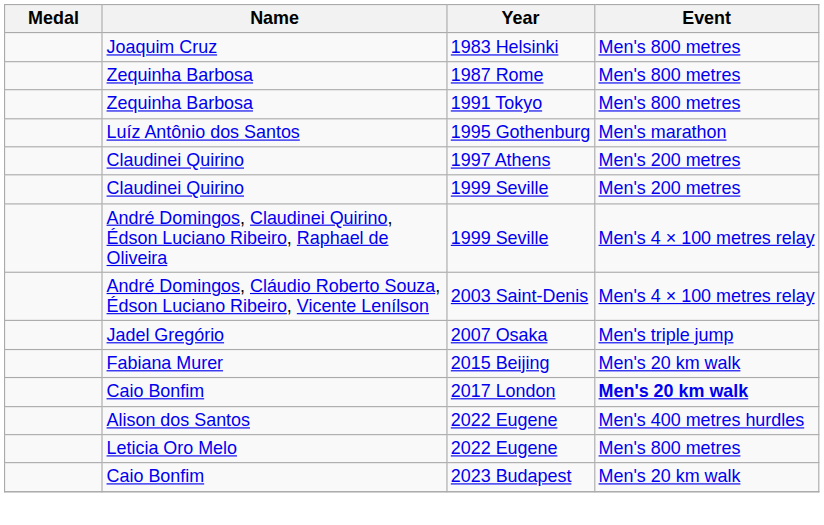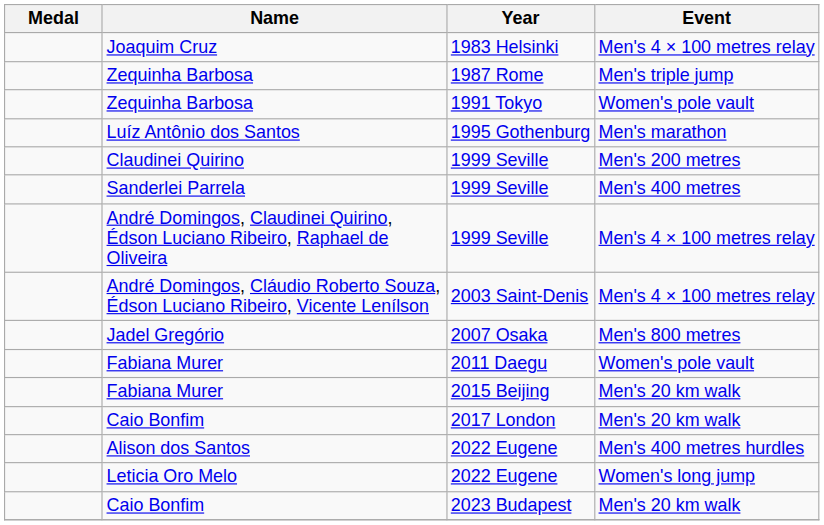1983 Helsinki | Event: Men's 800 metres -> Men's 4 × 100 metres relay
1987 Rome | Event: Men's 800 metres -> Men's triple jump
1991 Tokyo | Event: Men's 800 metres -> Women's pole vault
- row: Claudinei Quirino | 1997 Athens | Men's 200 metres
+ row: Sanderlei Parrela | 1999 Seville | Men's 400 metres
2007 Osaka | Event: Men's triple jump -> Men's 800 metres
+ row: Fabiana Murer | 2011 Daegu | Women's pole vault
2017 London | Event: bold -> normal
Leticia Oro Melo / 2022 Eugene | Event: Men's 800 metres -> Women's long jump
